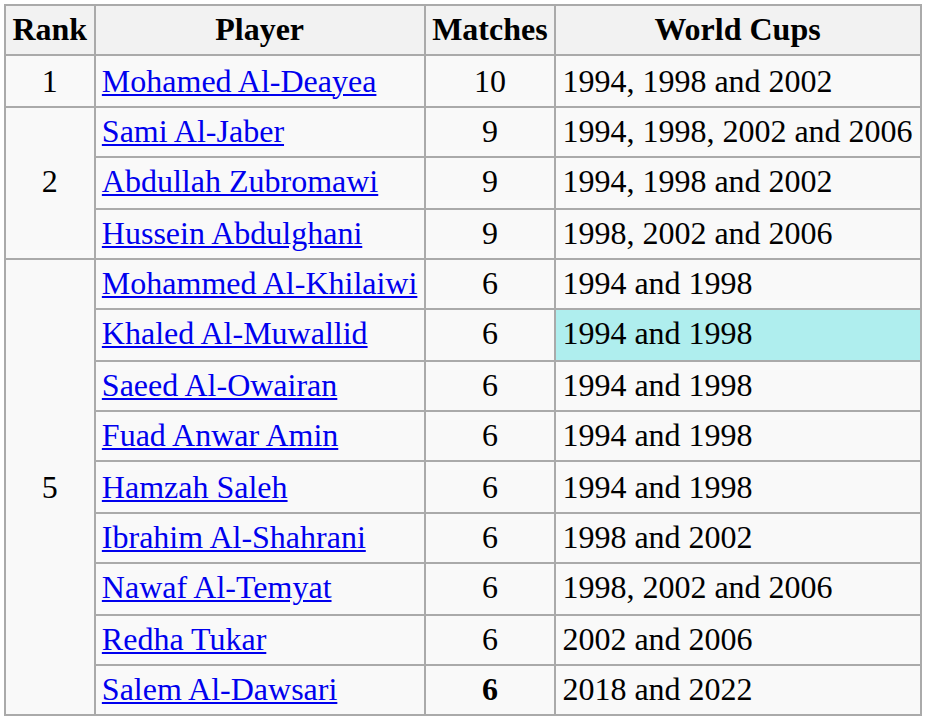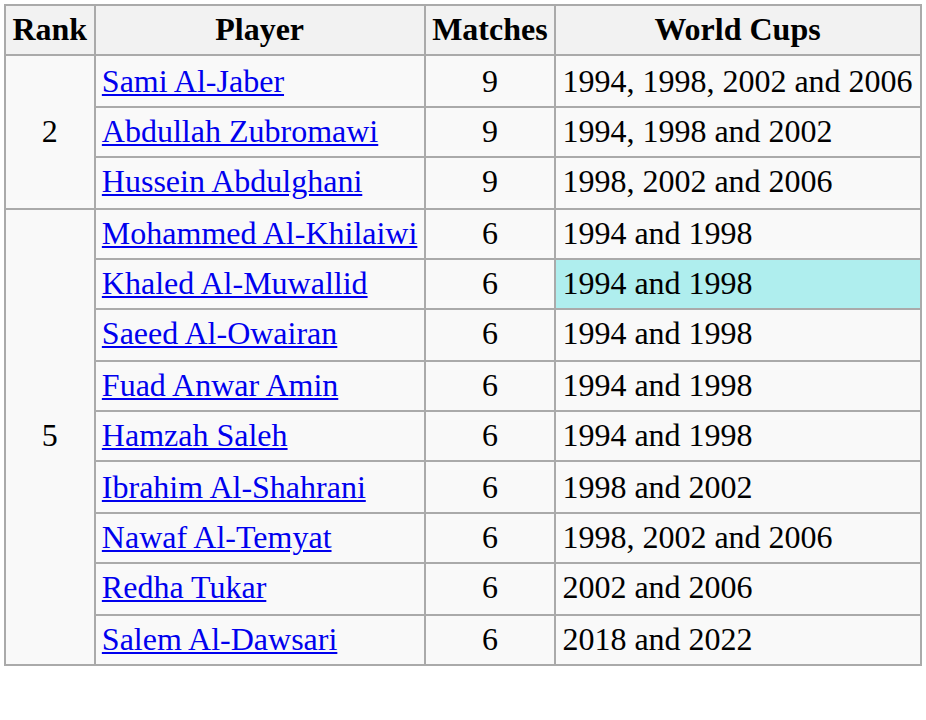- row: 1 | Mohamed Al-Deayea | 10 | 1994, 1998 and 2002
Salem Al-Dawsari | Matches: bold -> normal
